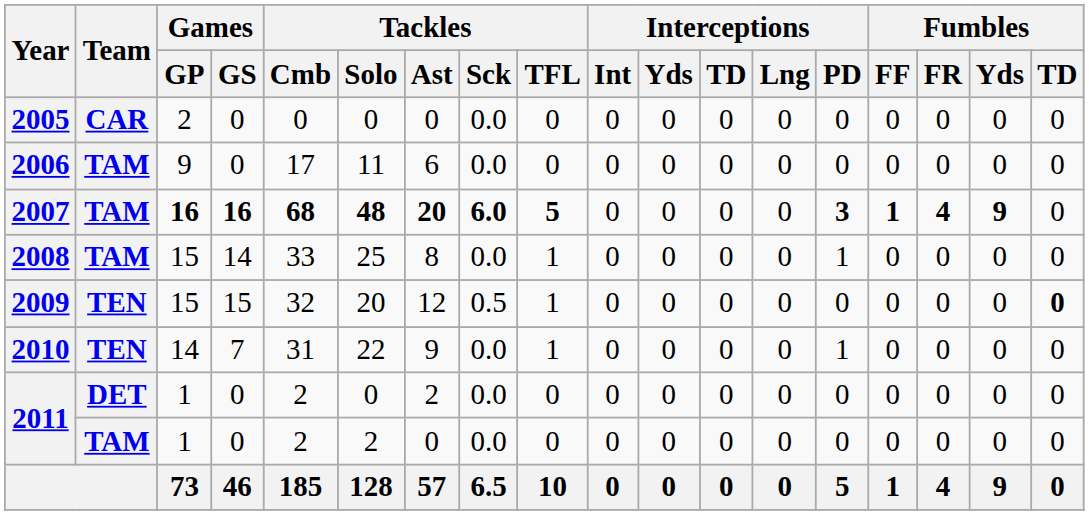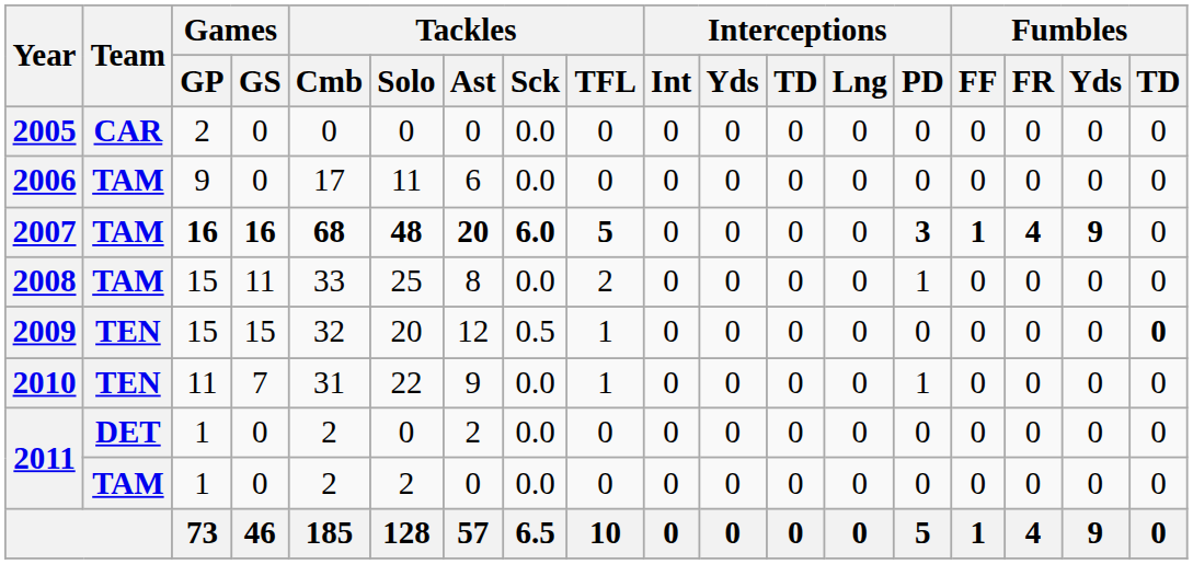2008 | Games / GS: 14 -> 11
2008 | Tackles / TFL: 1 -> 2
2010 | Games / GP: 14 -> 11
